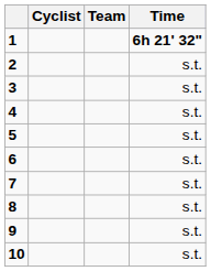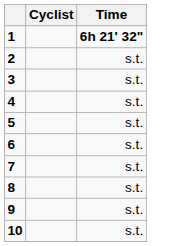- column: Team
